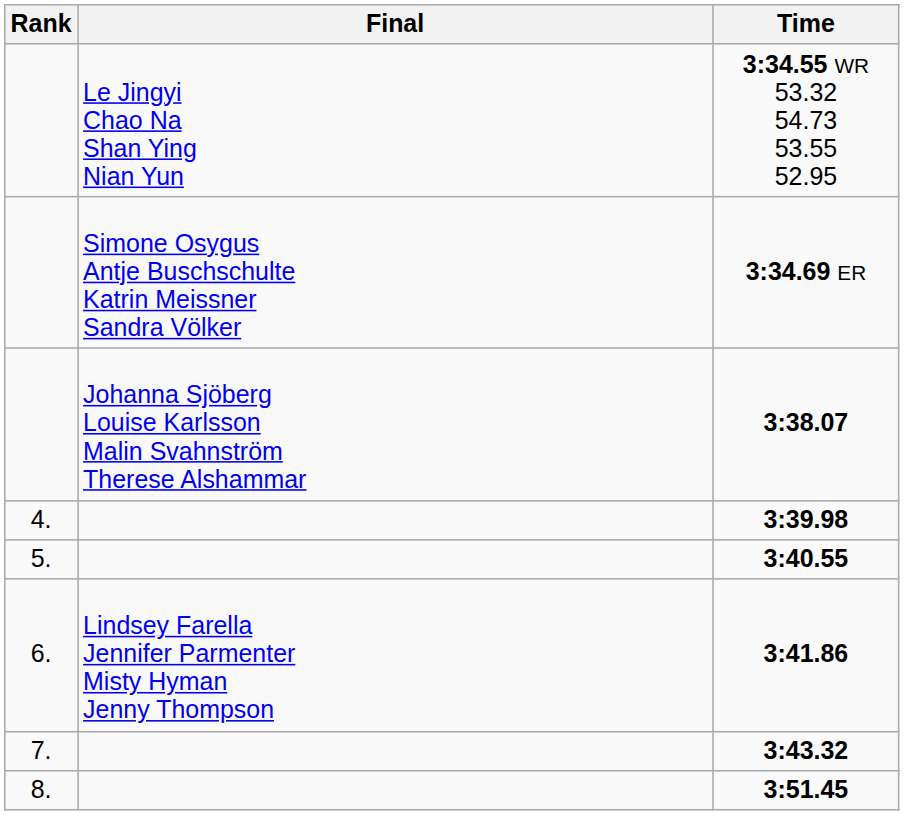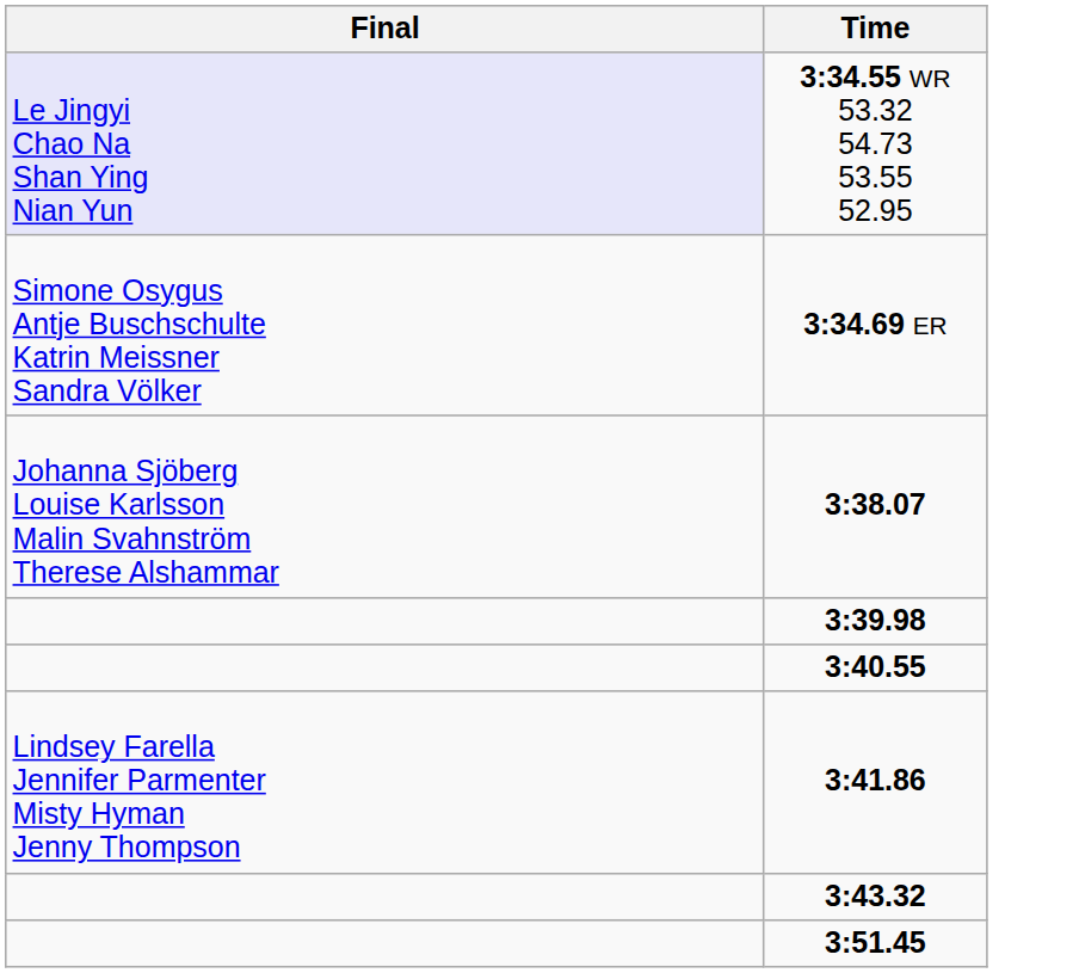- column: Rank | 4. | 5. | 6. | 7. | 8.
3:34.55 WR 53.32 54.73 53.55 52.95 | Final: no background -> lavender background
